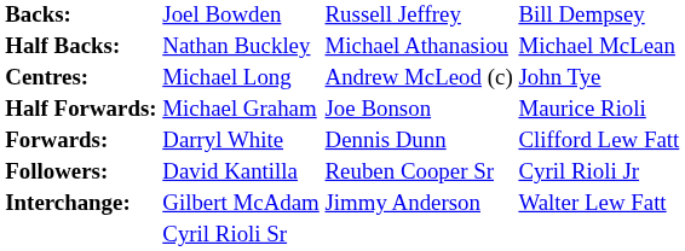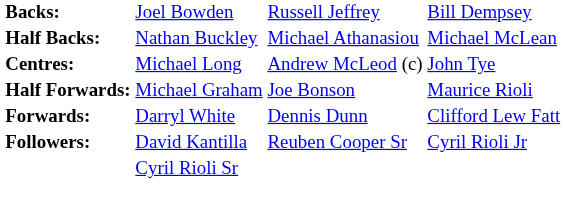- row: Interchange: | Gilbert McAdam | Jimmy Anderson | Walter Lew Fatt
